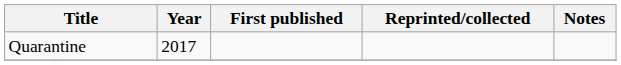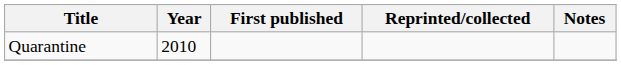Quarantine | Year: 2017 -> 2010
